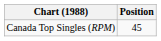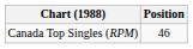Canada Top Singles (RPM) | Position: 45 -> 46
